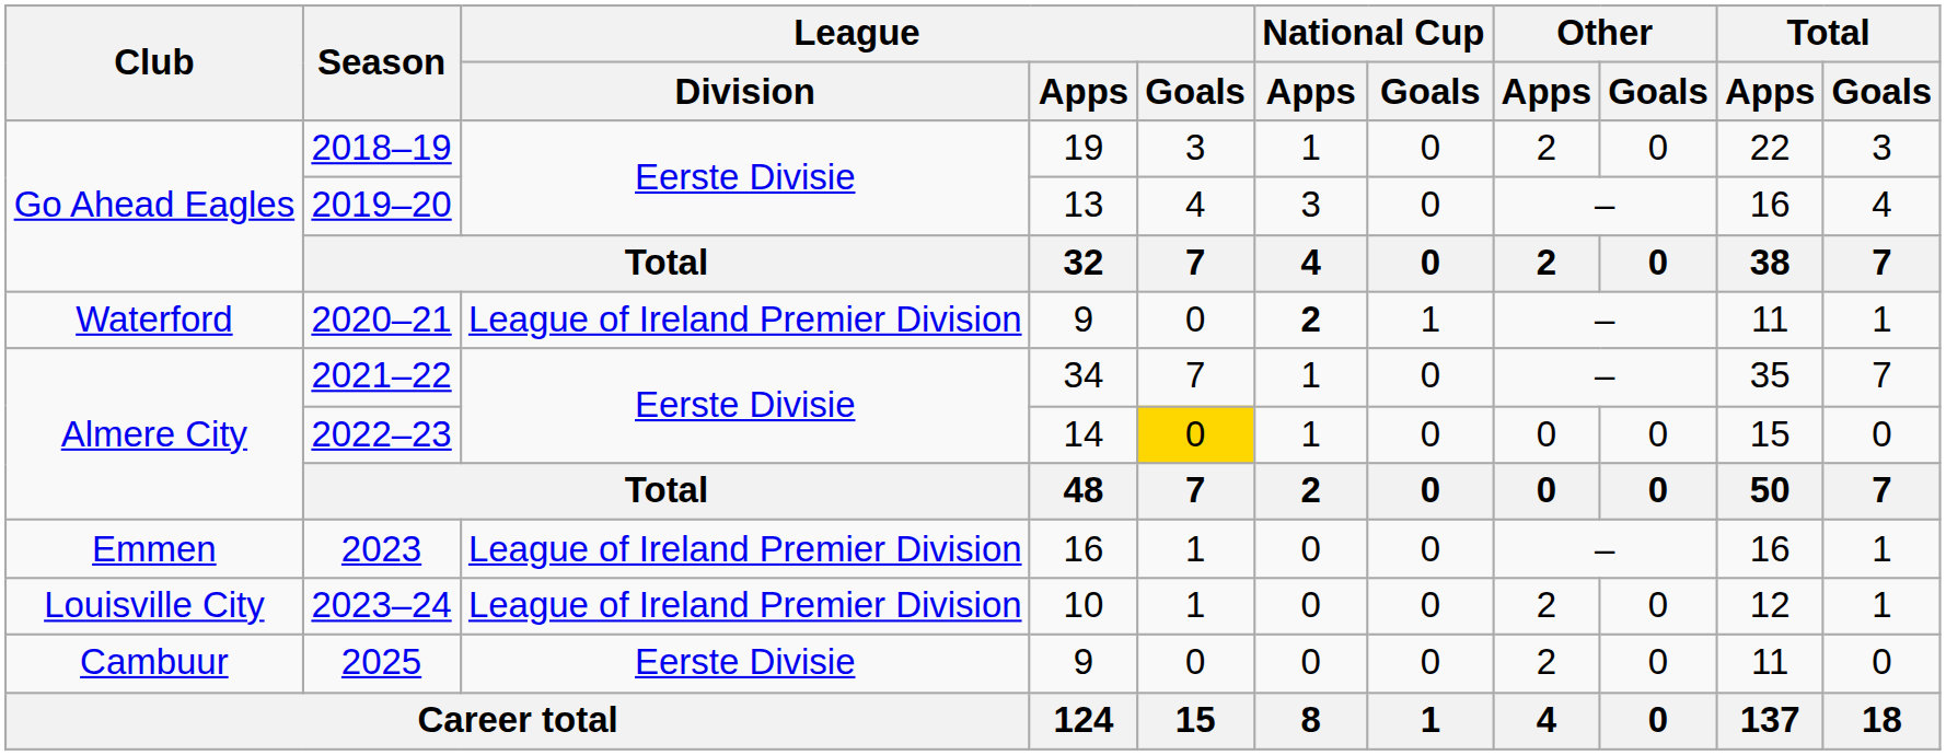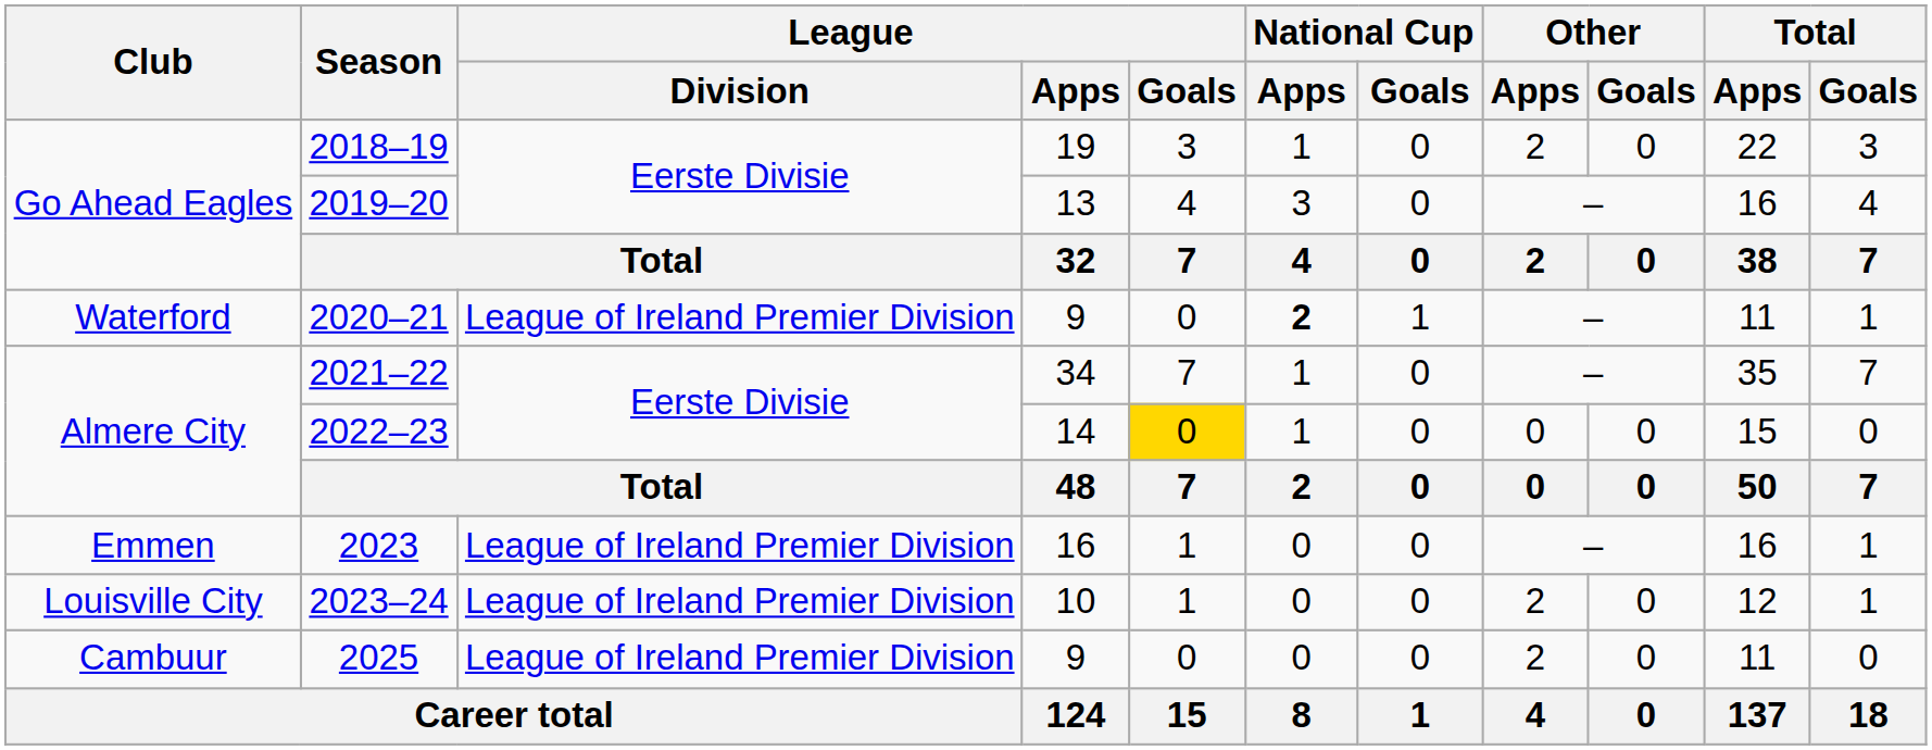2025 | League / Division: Eerste Divisie -> League of Ireland Premier Division
